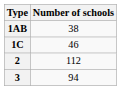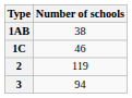2 | Number of schools: 112 -> 119
